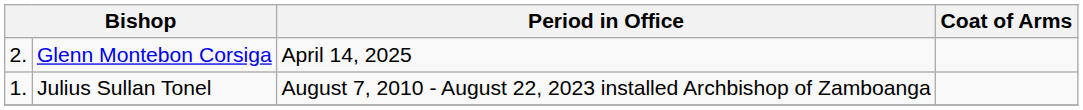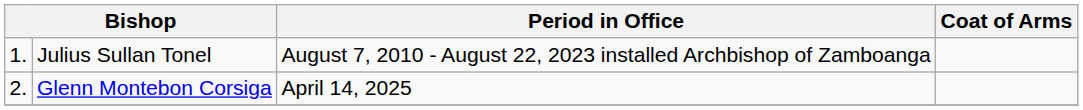rows swapped: Julius Sullan Tonel <-> Glenn Montebon Corsiga
